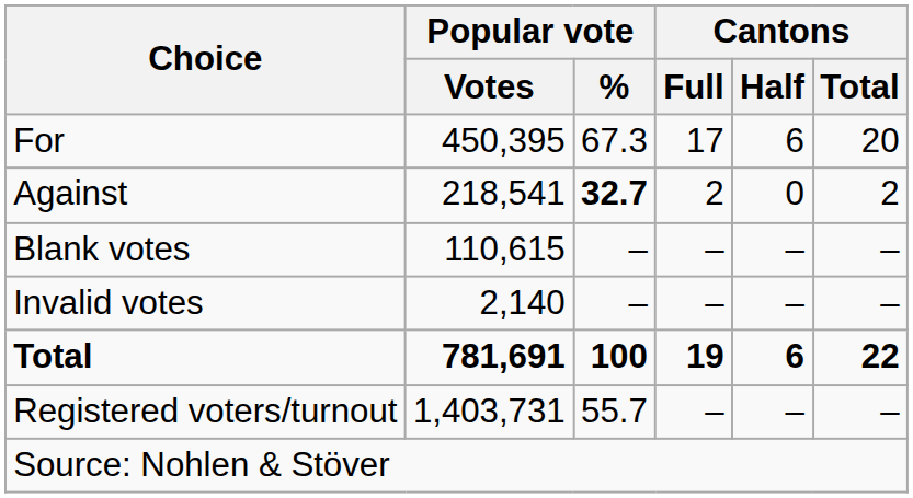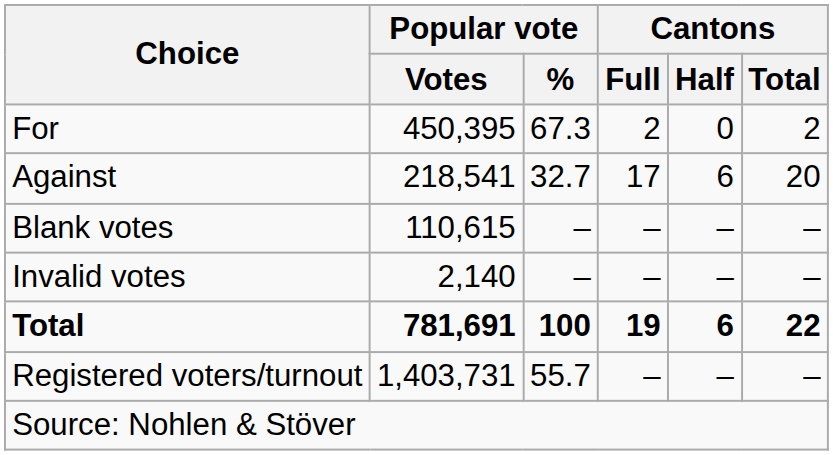For | Cantons / Full: 17 -> 2
For | Cantons / Half: 6 -> 0
For | Cantons / Total: 20 -> 2
Against | Popular vote / %: bold -> normal
Against | Cantons / Full: 2 -> 17
Against | Cantons / Half: 0 -> 6
Against | Cantons / Total: 2 -> 20
